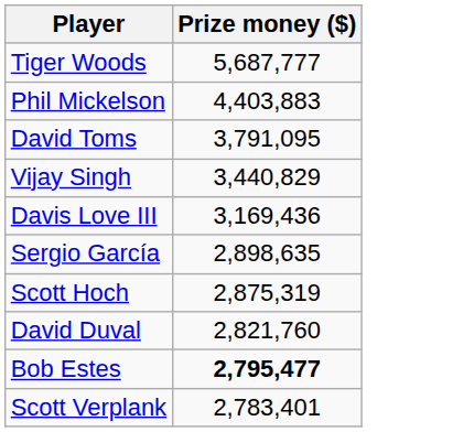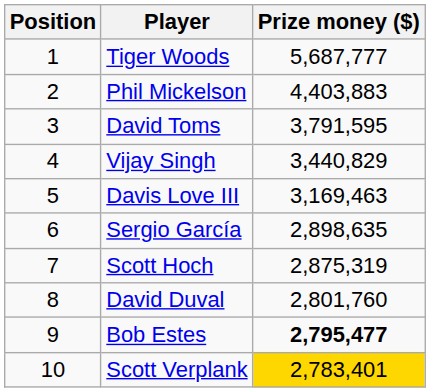+ column: Position | 1 | 2 | 3 | 4 | 5 | 6 | 7 | 8 | 9 | 10
David Toms | Prize money ($): 3,791,095 -> 3,791,595
Davis Love III | Prize money ($): 3,169,436 -> 3,169,463
David Duval | Prize money ($): 2,821,760 -> 2,801,760
Scott Verplank | Prize money ($): no background -> gold background
